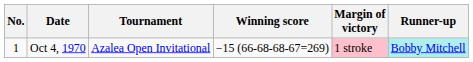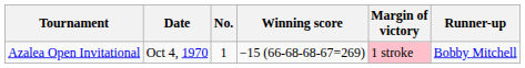columns swapped: No. <-> Tournament
Oct 4, 1970 | Runner-up: paleturquoise background -> no background
